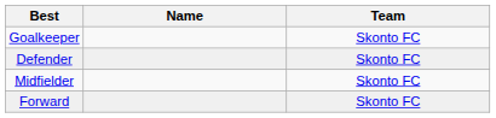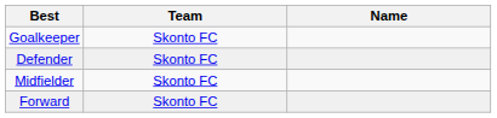columns swapped: Name <-> Team
